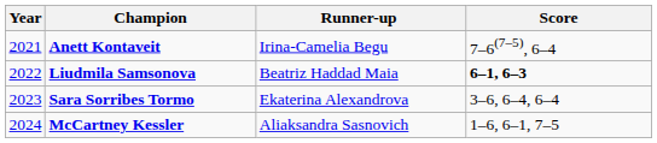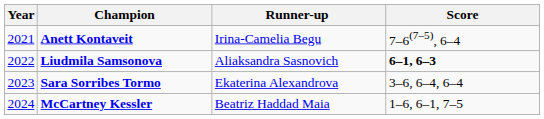Liudmila Samsonova | Runner-up: Beatriz Haddad Maia -> Aliaksandra Sasnovich
McCartney Kessler | Runner-up: Aliaksandra Sasnovich -> Beatriz Haddad Maia
